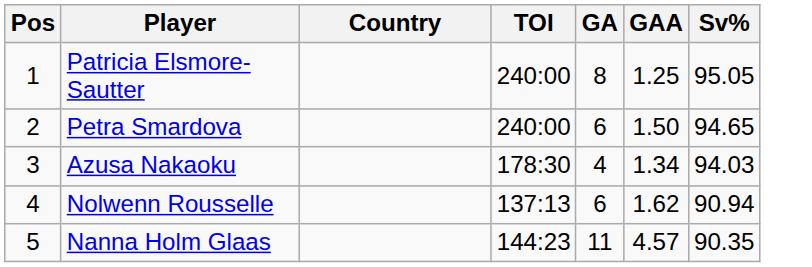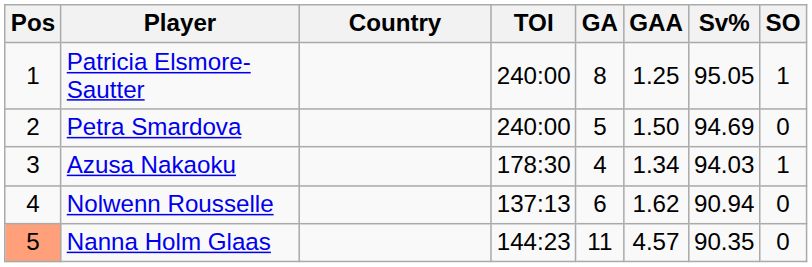+ column: SO | 1 | 0 | 1 | 0 | 0
Petra Smardova | GA: 6 -> 5
Petra Smardova | Sv%: 94.65 -> 94.69
Nanna Holm Glaas | Pos: no background -> lightsalmon background
